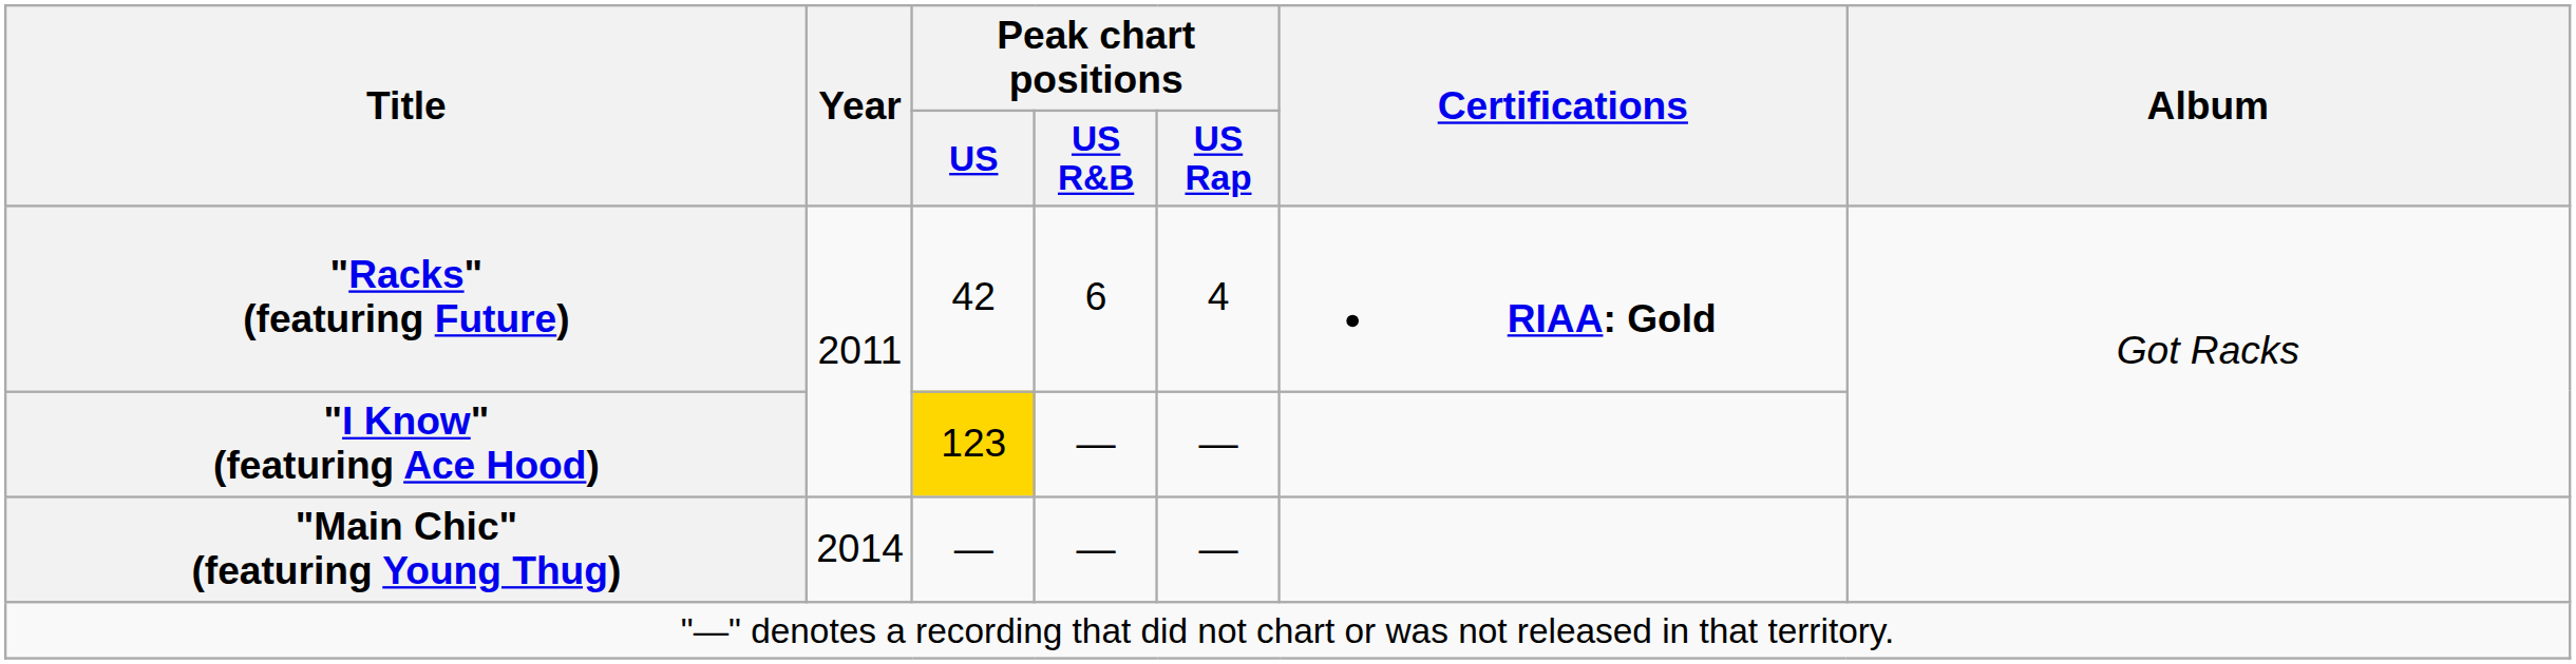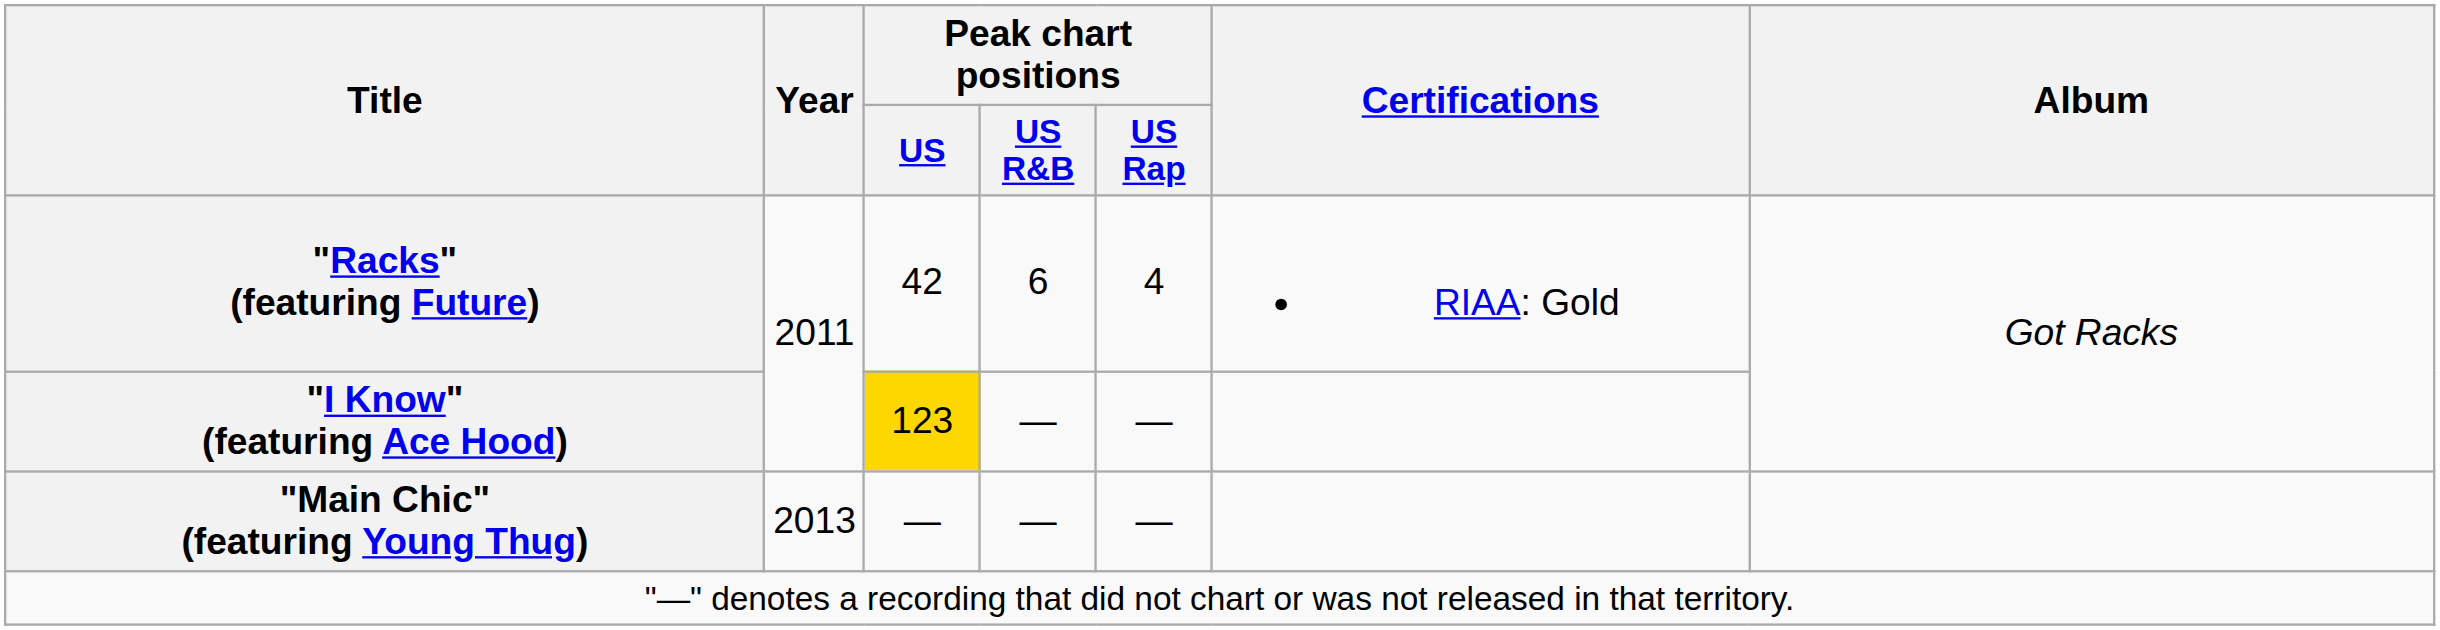"Racks" (featuring Future) | Certifications: bold -> normal
"Main Chic" (featuring Young Thug) | Year: 2014 -> 2013
